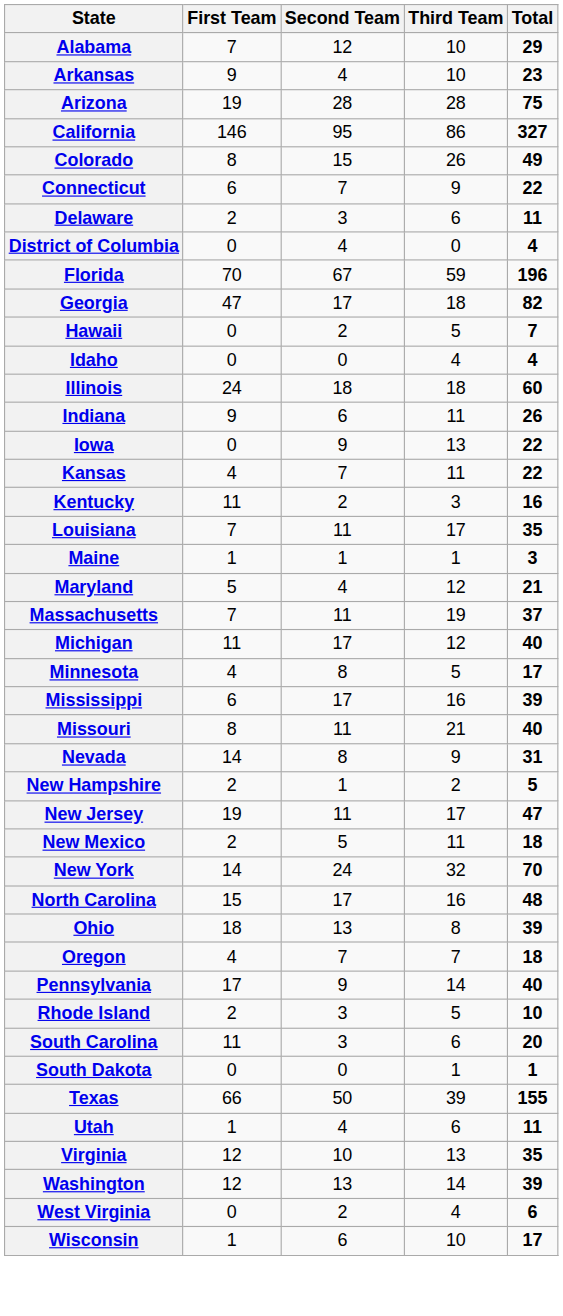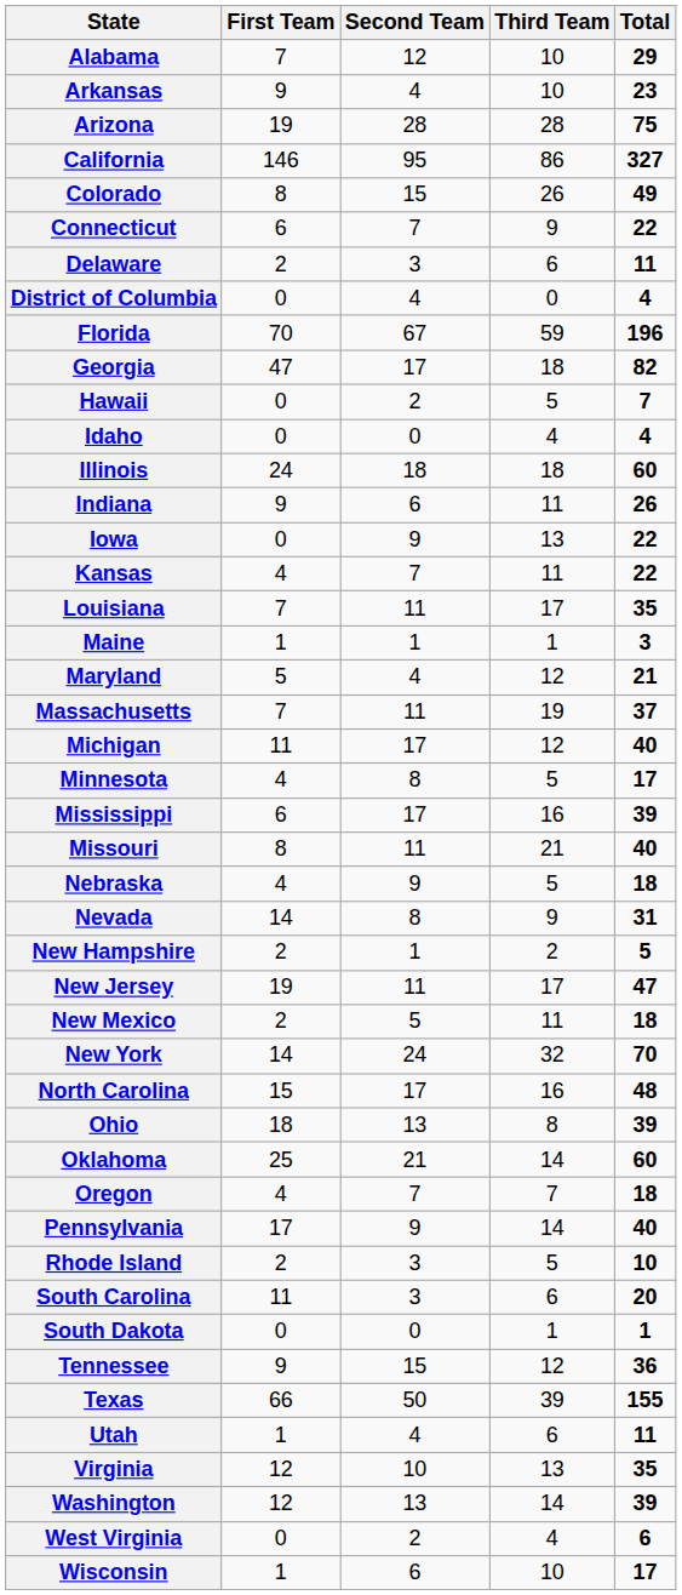- row: Kentucky | 11 | 2 | 3 | 16
+ row: Nebraska | 4 | 9 | 5 | 18
+ row: Oklahoma | 25 | 21 | 14 | 60
+ row: Tennessee | 9 | 15 | 12 | 36
